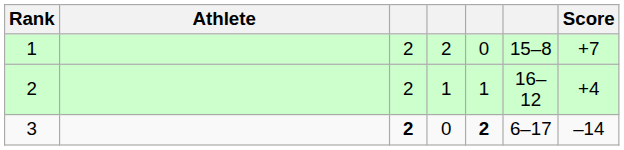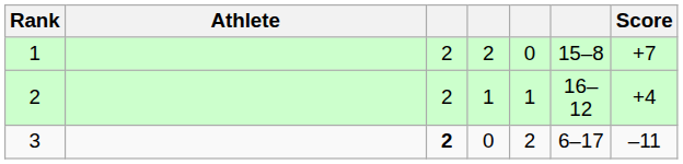3 | column 5: bold -> normal
3 | Score: –14 -> –11
